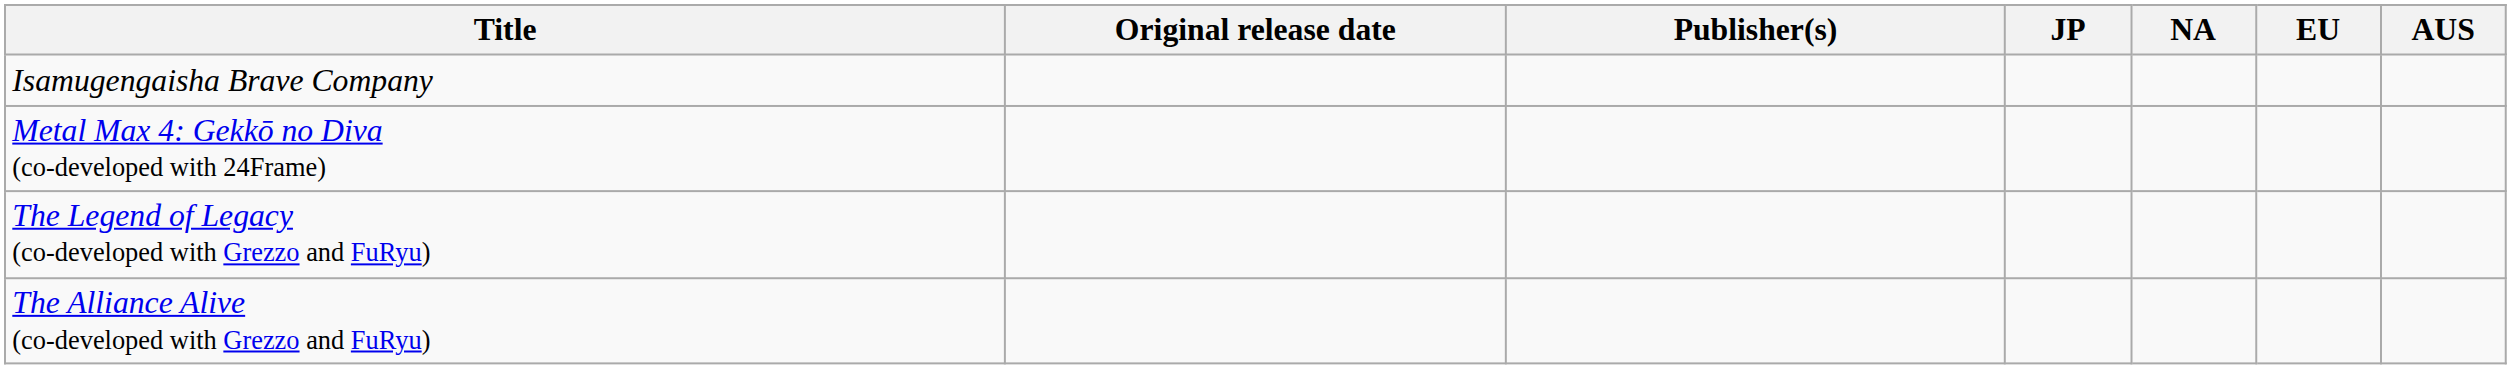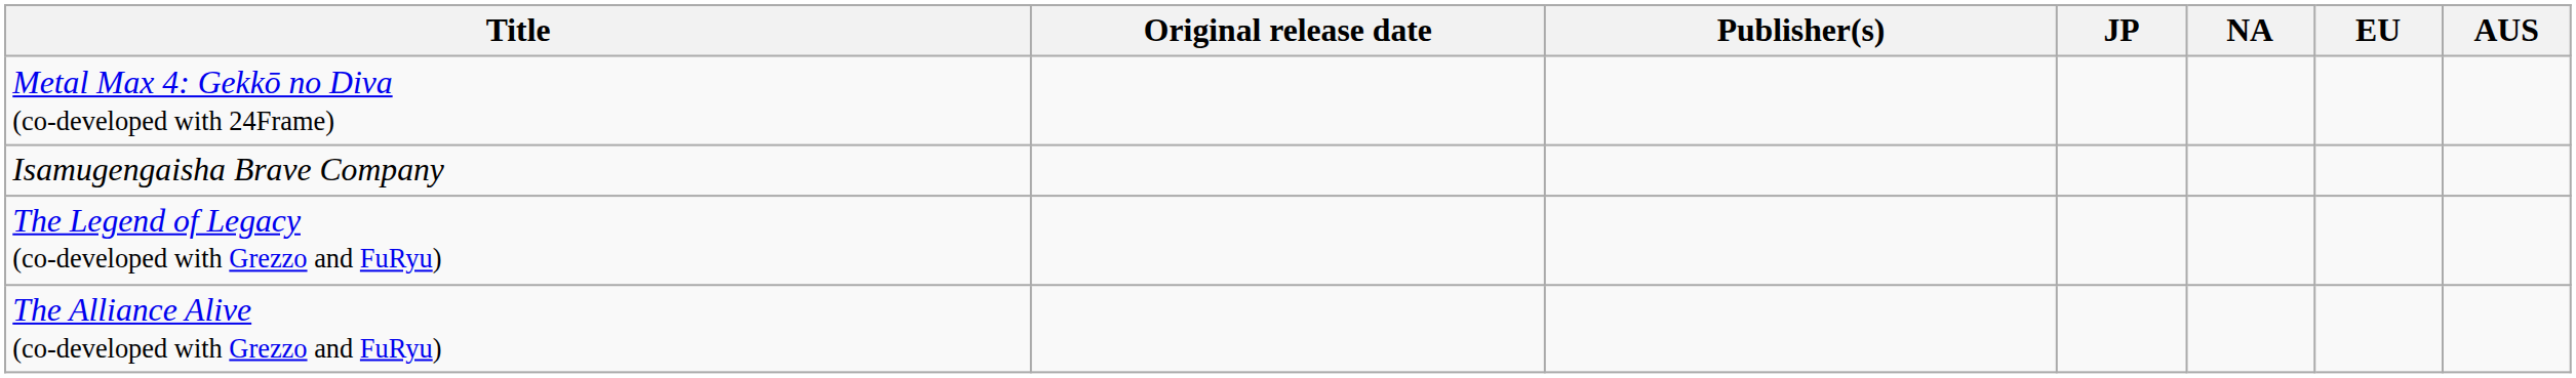rows swapped: Isamugengaisha Brave Company <-> Metal Max 4: Gekkō no Diva (co-developed with 24Frame)
